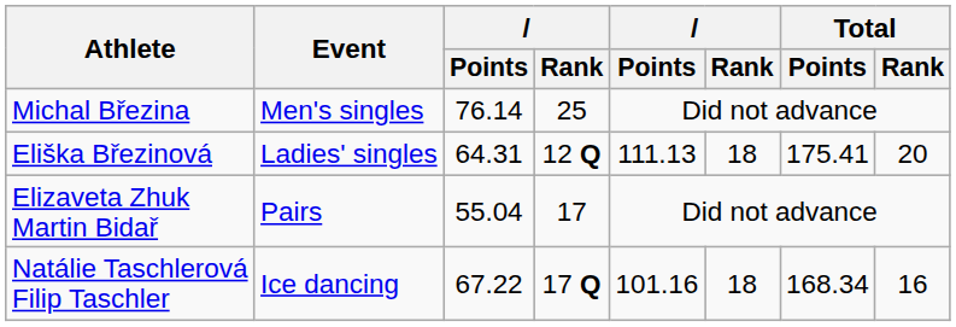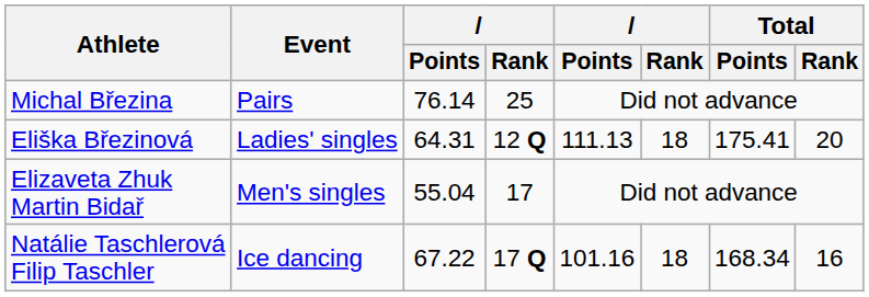Michal Březina | Event: Men's singles -> Pairs
Elizaveta Zhuk Martin Bidař | Event: Pairs -> Men's singles
